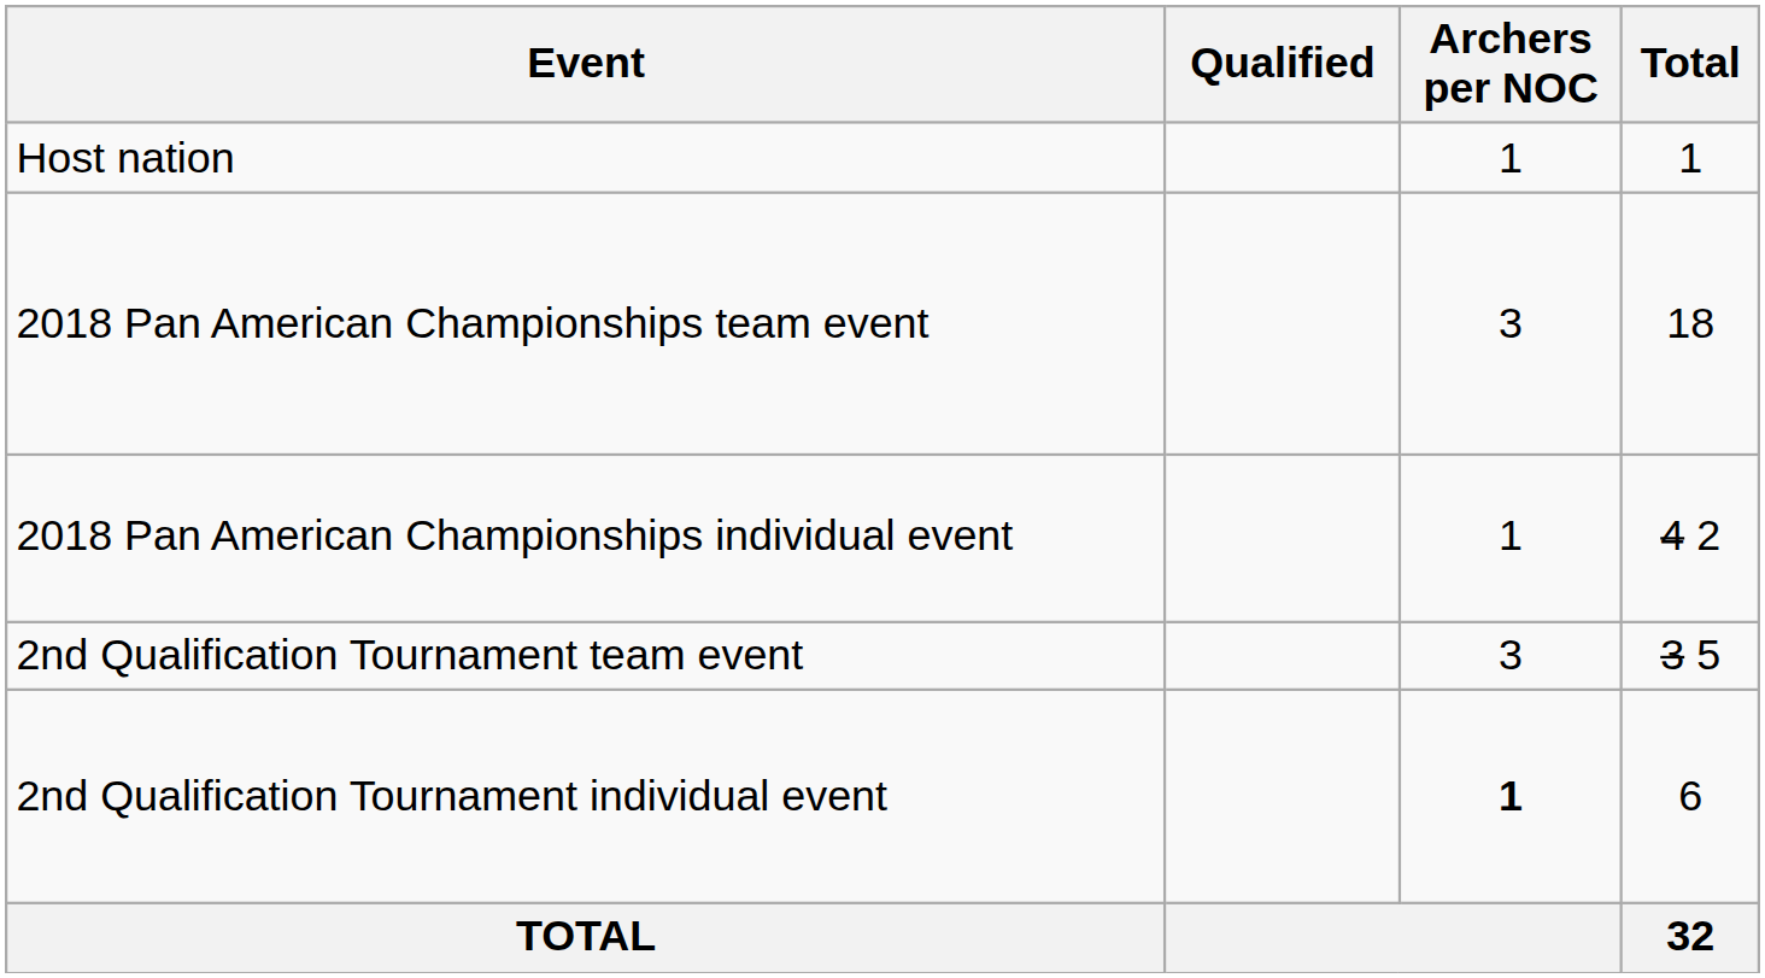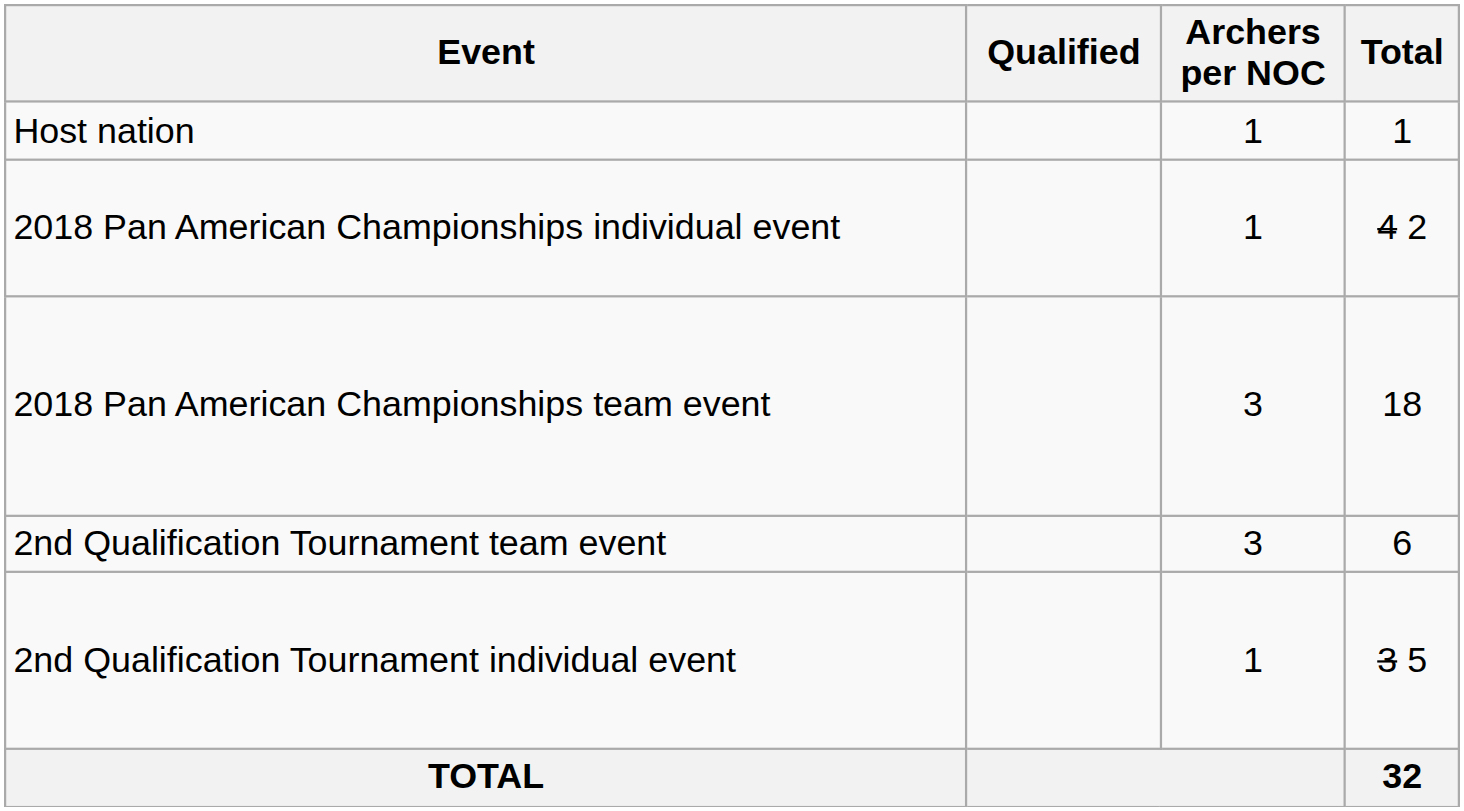rows swapped: 2018 Pan American Championships team event <-> 2018 Pan American Championships individual event
2nd Qualification Tournament team event | Total: 3 5 -> 6
2nd Qualification Tournament individual event | Archers per NOC: bold -> normal
2nd Qualification Tournament individual event | Total: 6 -> 3 5
